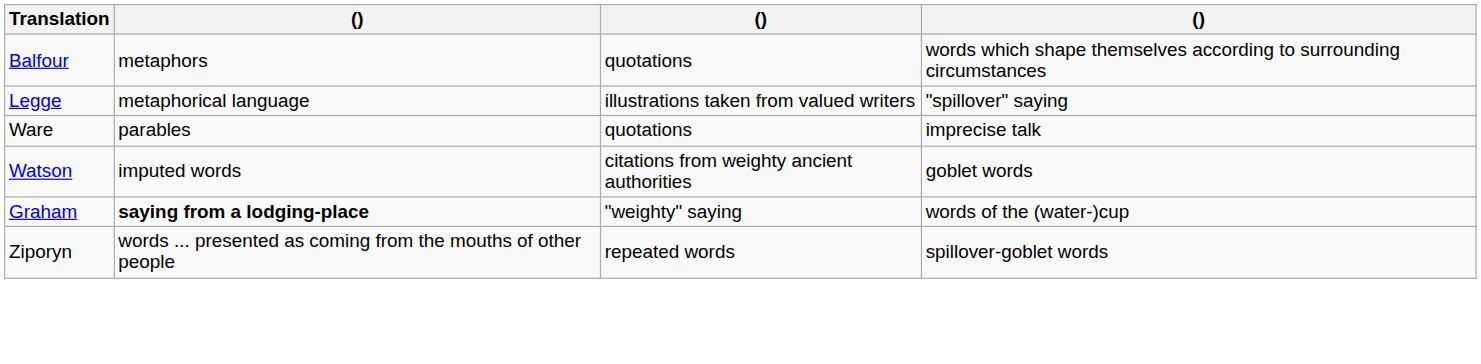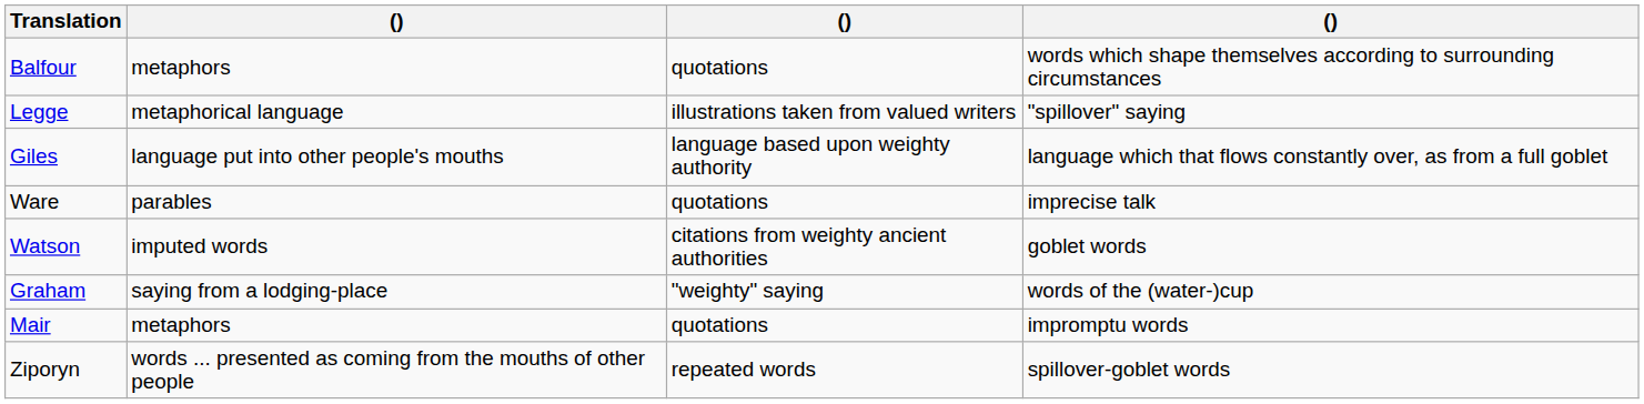+ row: Giles | language put into other people's mouths | language based upon weighty authority | language which that flows constantly over, as from a full goblet
Graham | column 2: bold -> normal
+ row: Mair | metaphors | quotations | impromptu words
